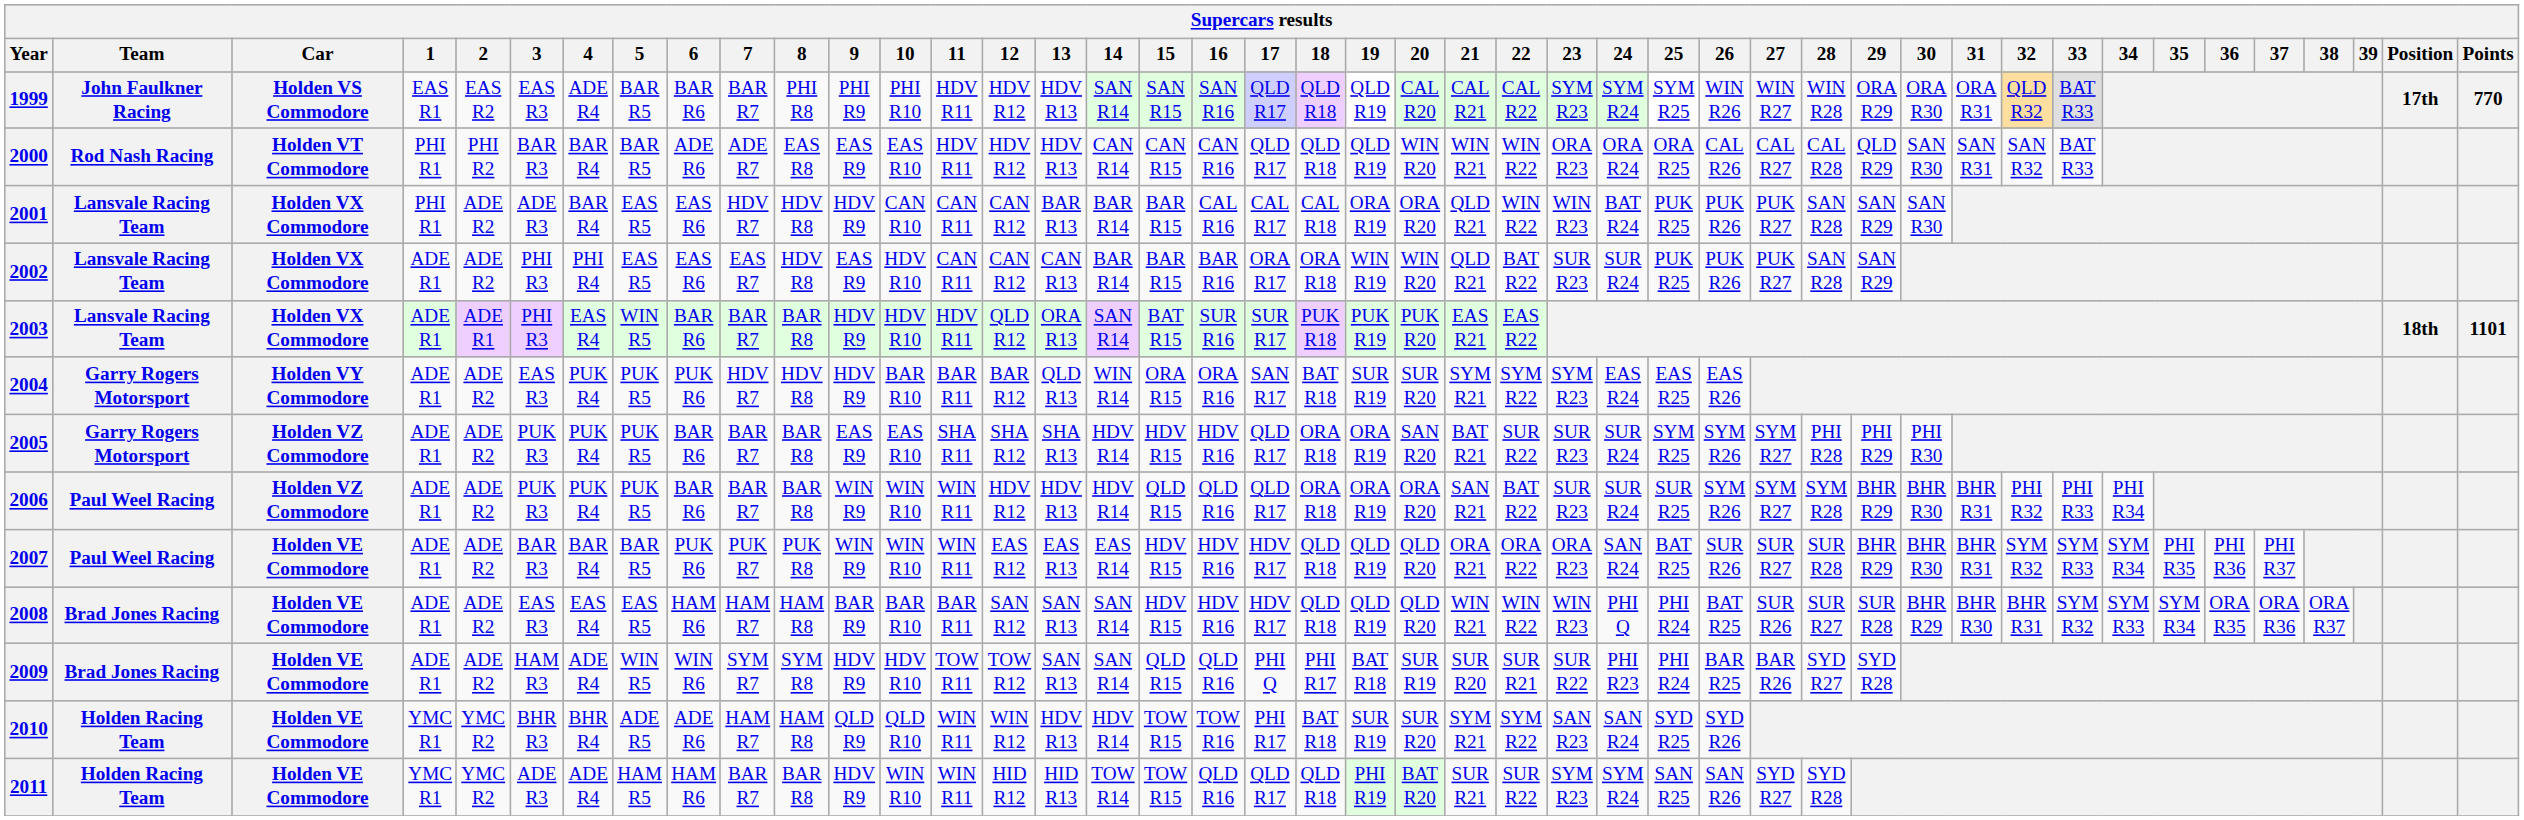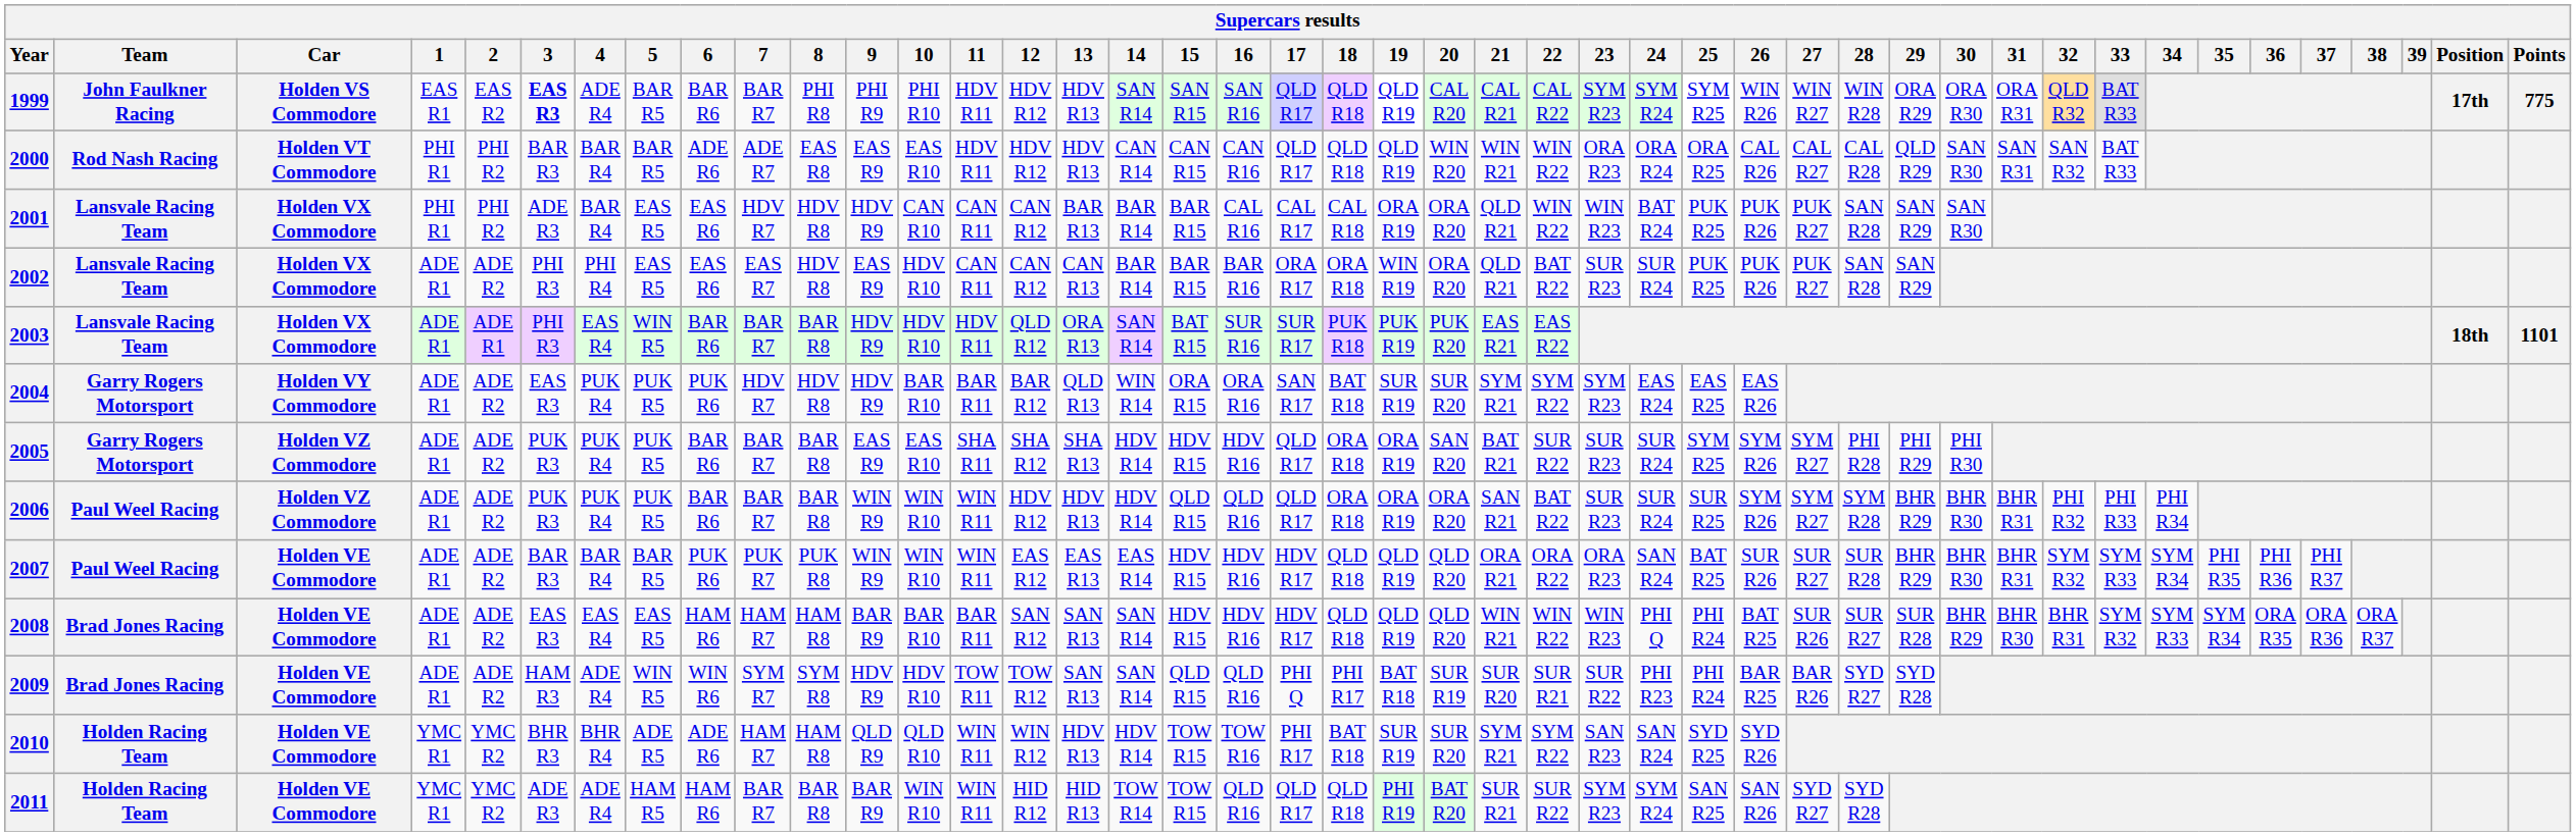1999 | 3: normal -> bold
1999 | Points: 770 -> 775
2001 | 2: ADE R2 -> PHI R2
2002 | 20: WIN R20 -> ORA R20
2011 | 9: HDV R9 -> BAR R9
